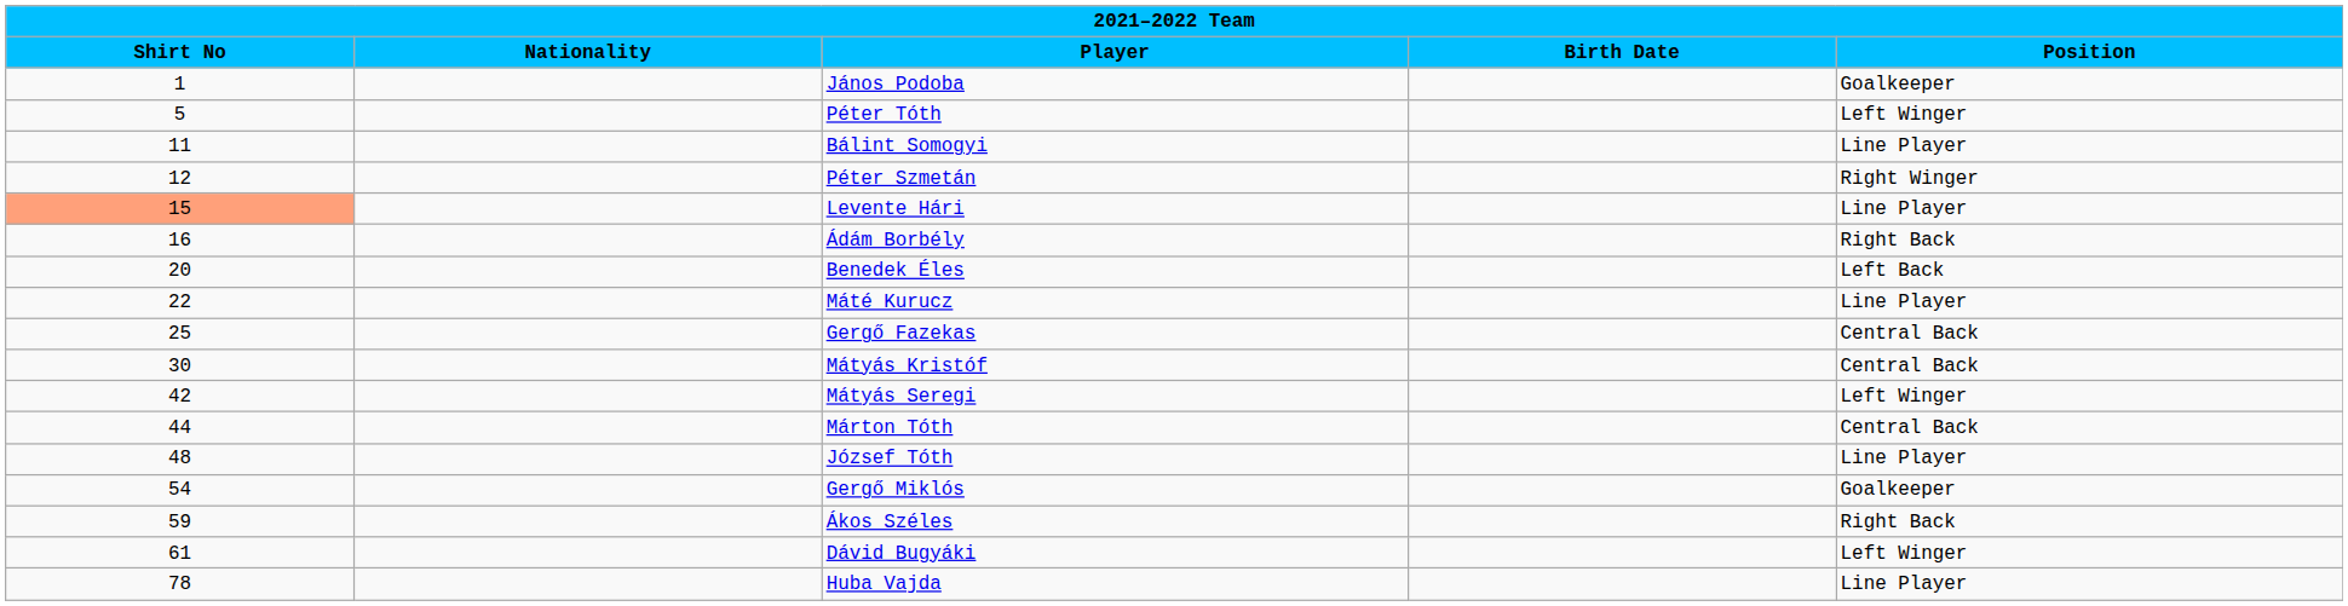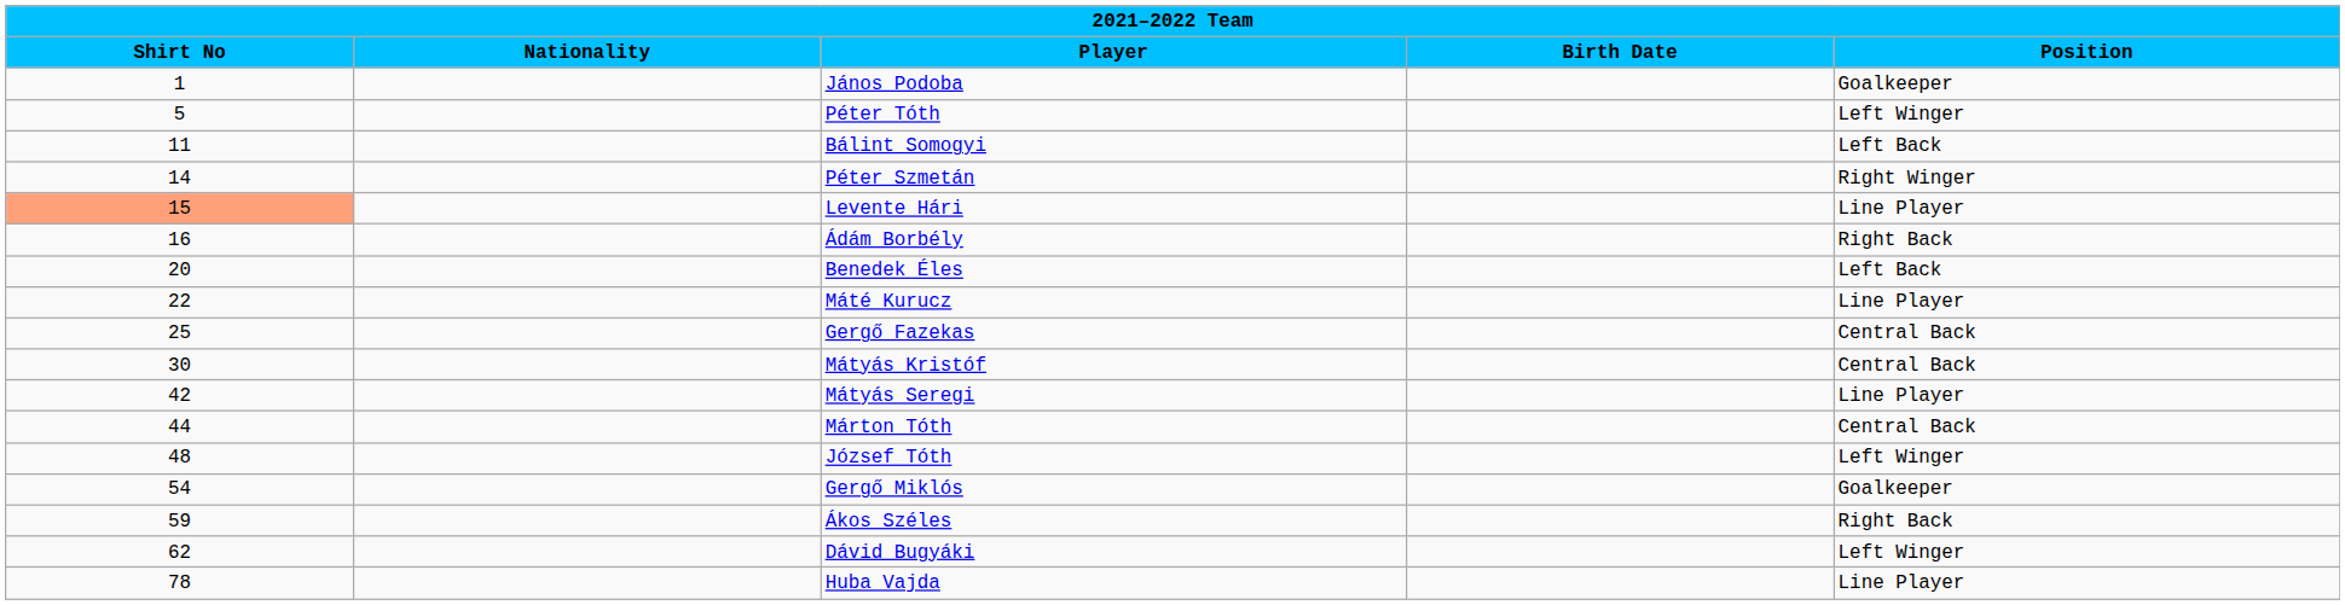Bálint Somogyi | Position: Line Player -> Left Back
Péter Szmetán | Shirt No: 12 -> 14
Mátyás Seregi | Position: Left Winger -> Line Player
József Tóth | Position: Line Player -> Left Winger
Dávid Bugyáki | Shirt No: 61 -> 62
